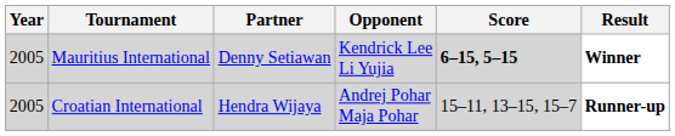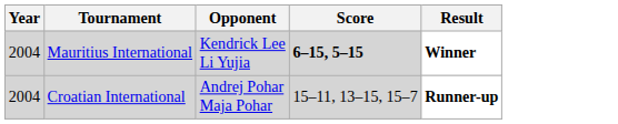- column: Partner | Denny Setiawan | Hendra Wijaya
Mauritius International | Year: 2005 -> 2004
Croatian International | Year: 2005 -> 2004
